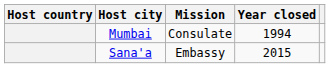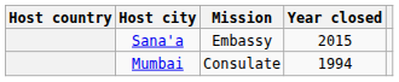rows swapped: Mumbai <-> Sana'a
